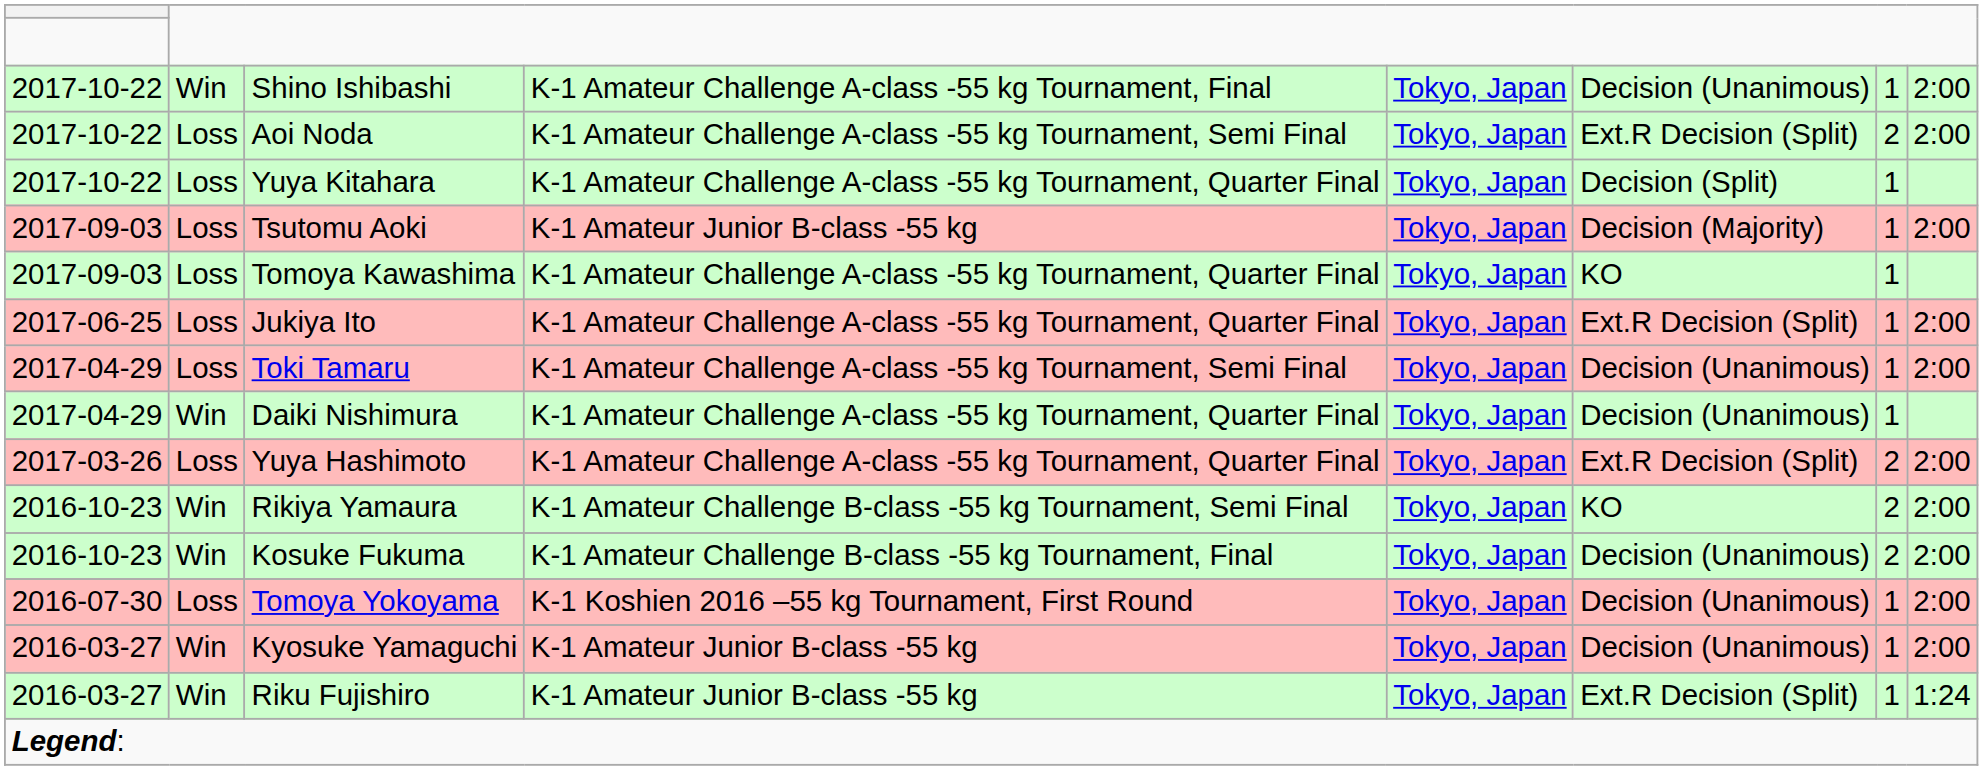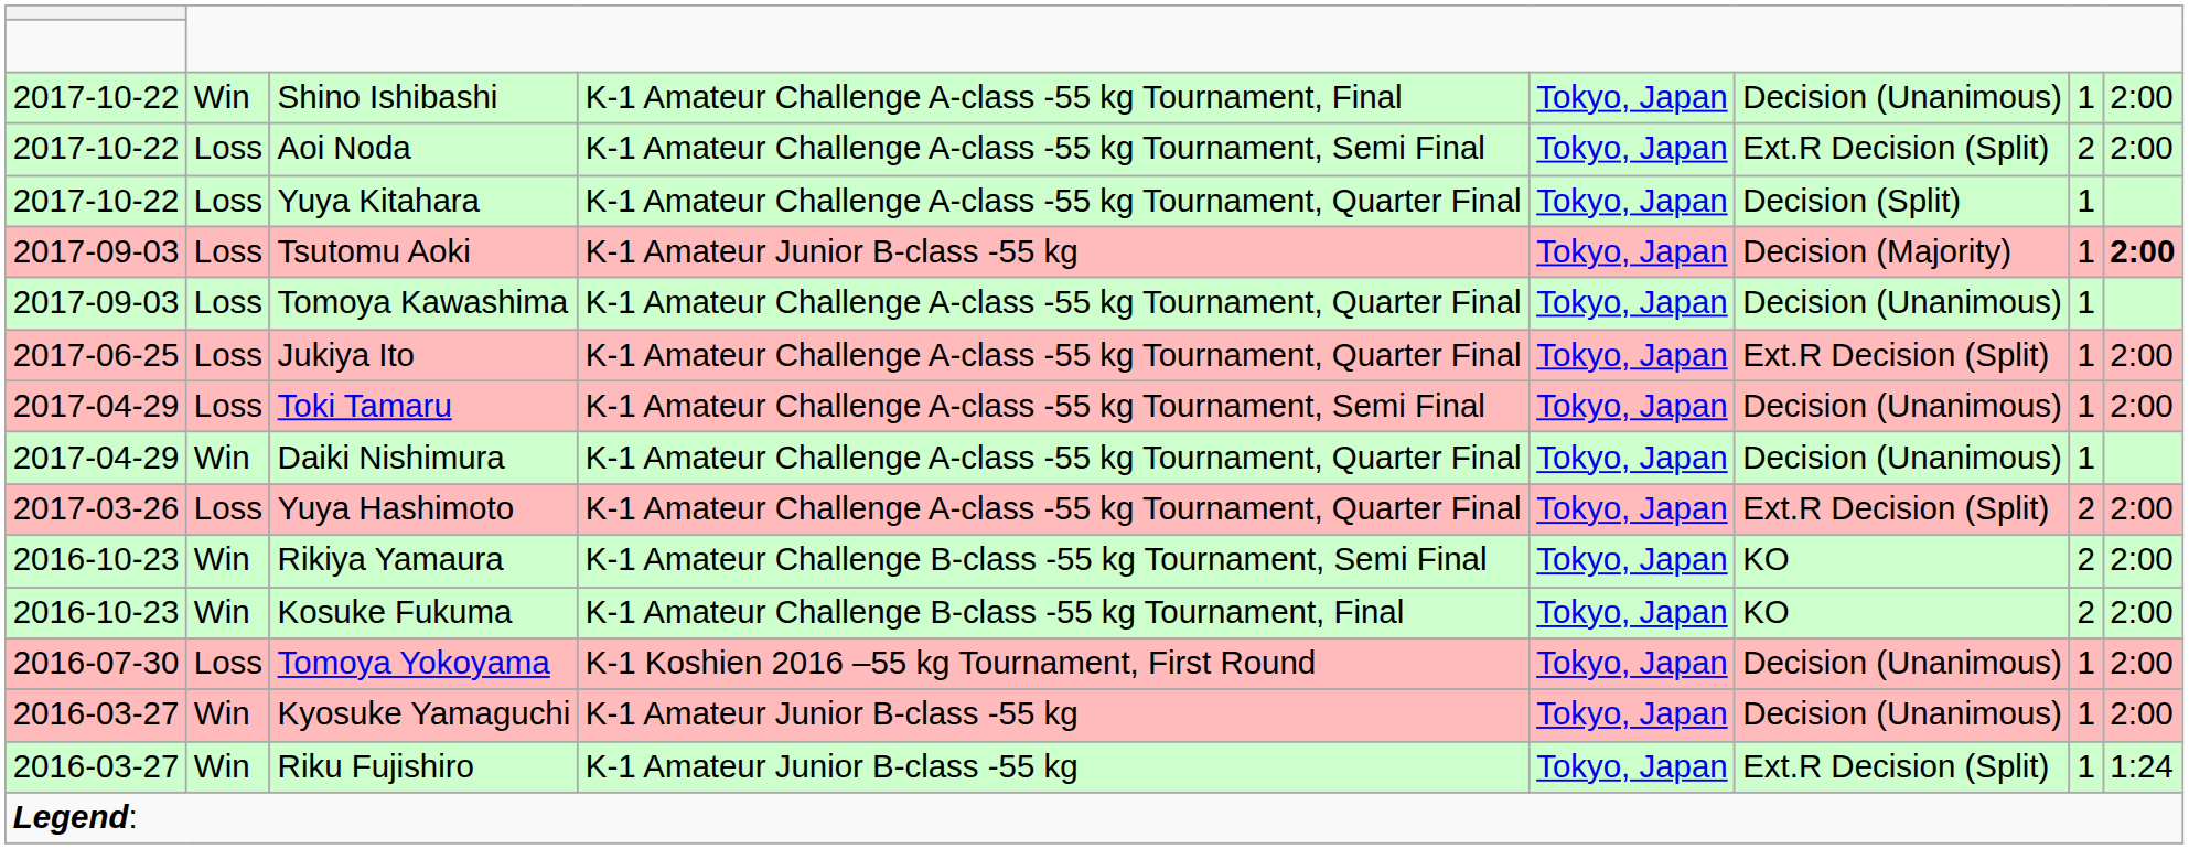Tsutomu Aoki | column 8: normal -> bold
Tomoya Kawashima | column 6: KO -> Decision (Unanimous)
Kosuke Fukuma | column 6: Decision (Unanimous) -> KO
